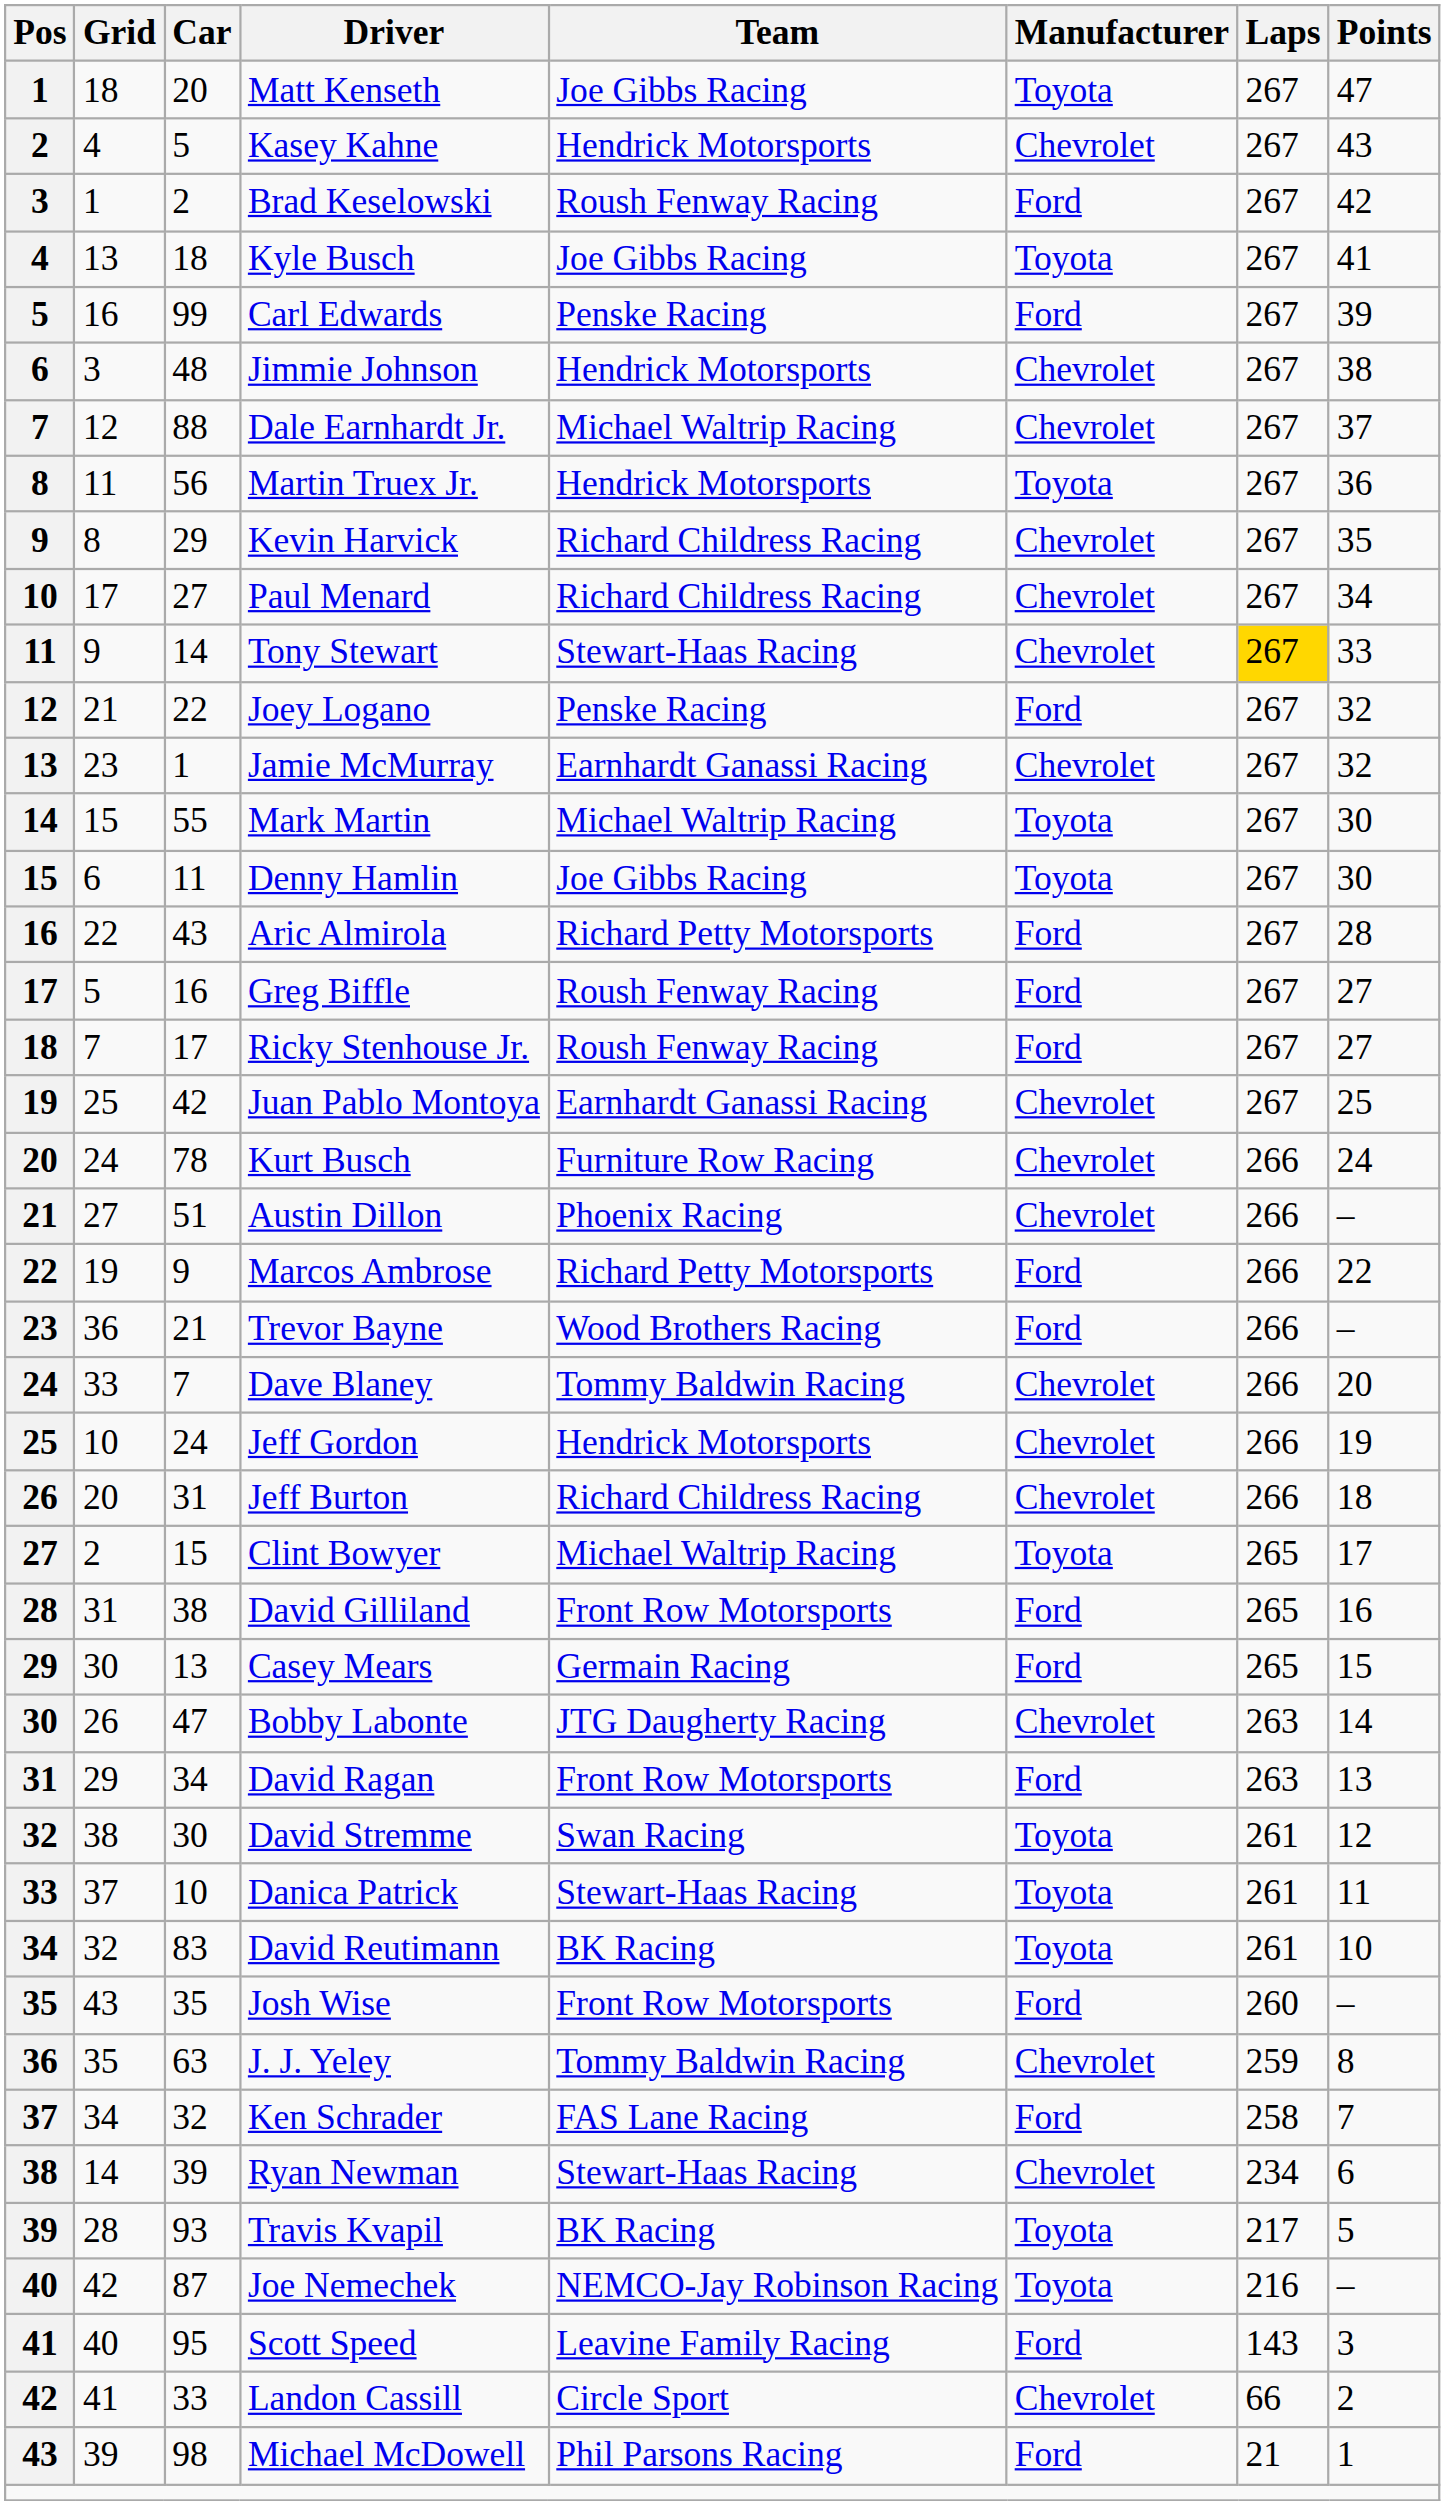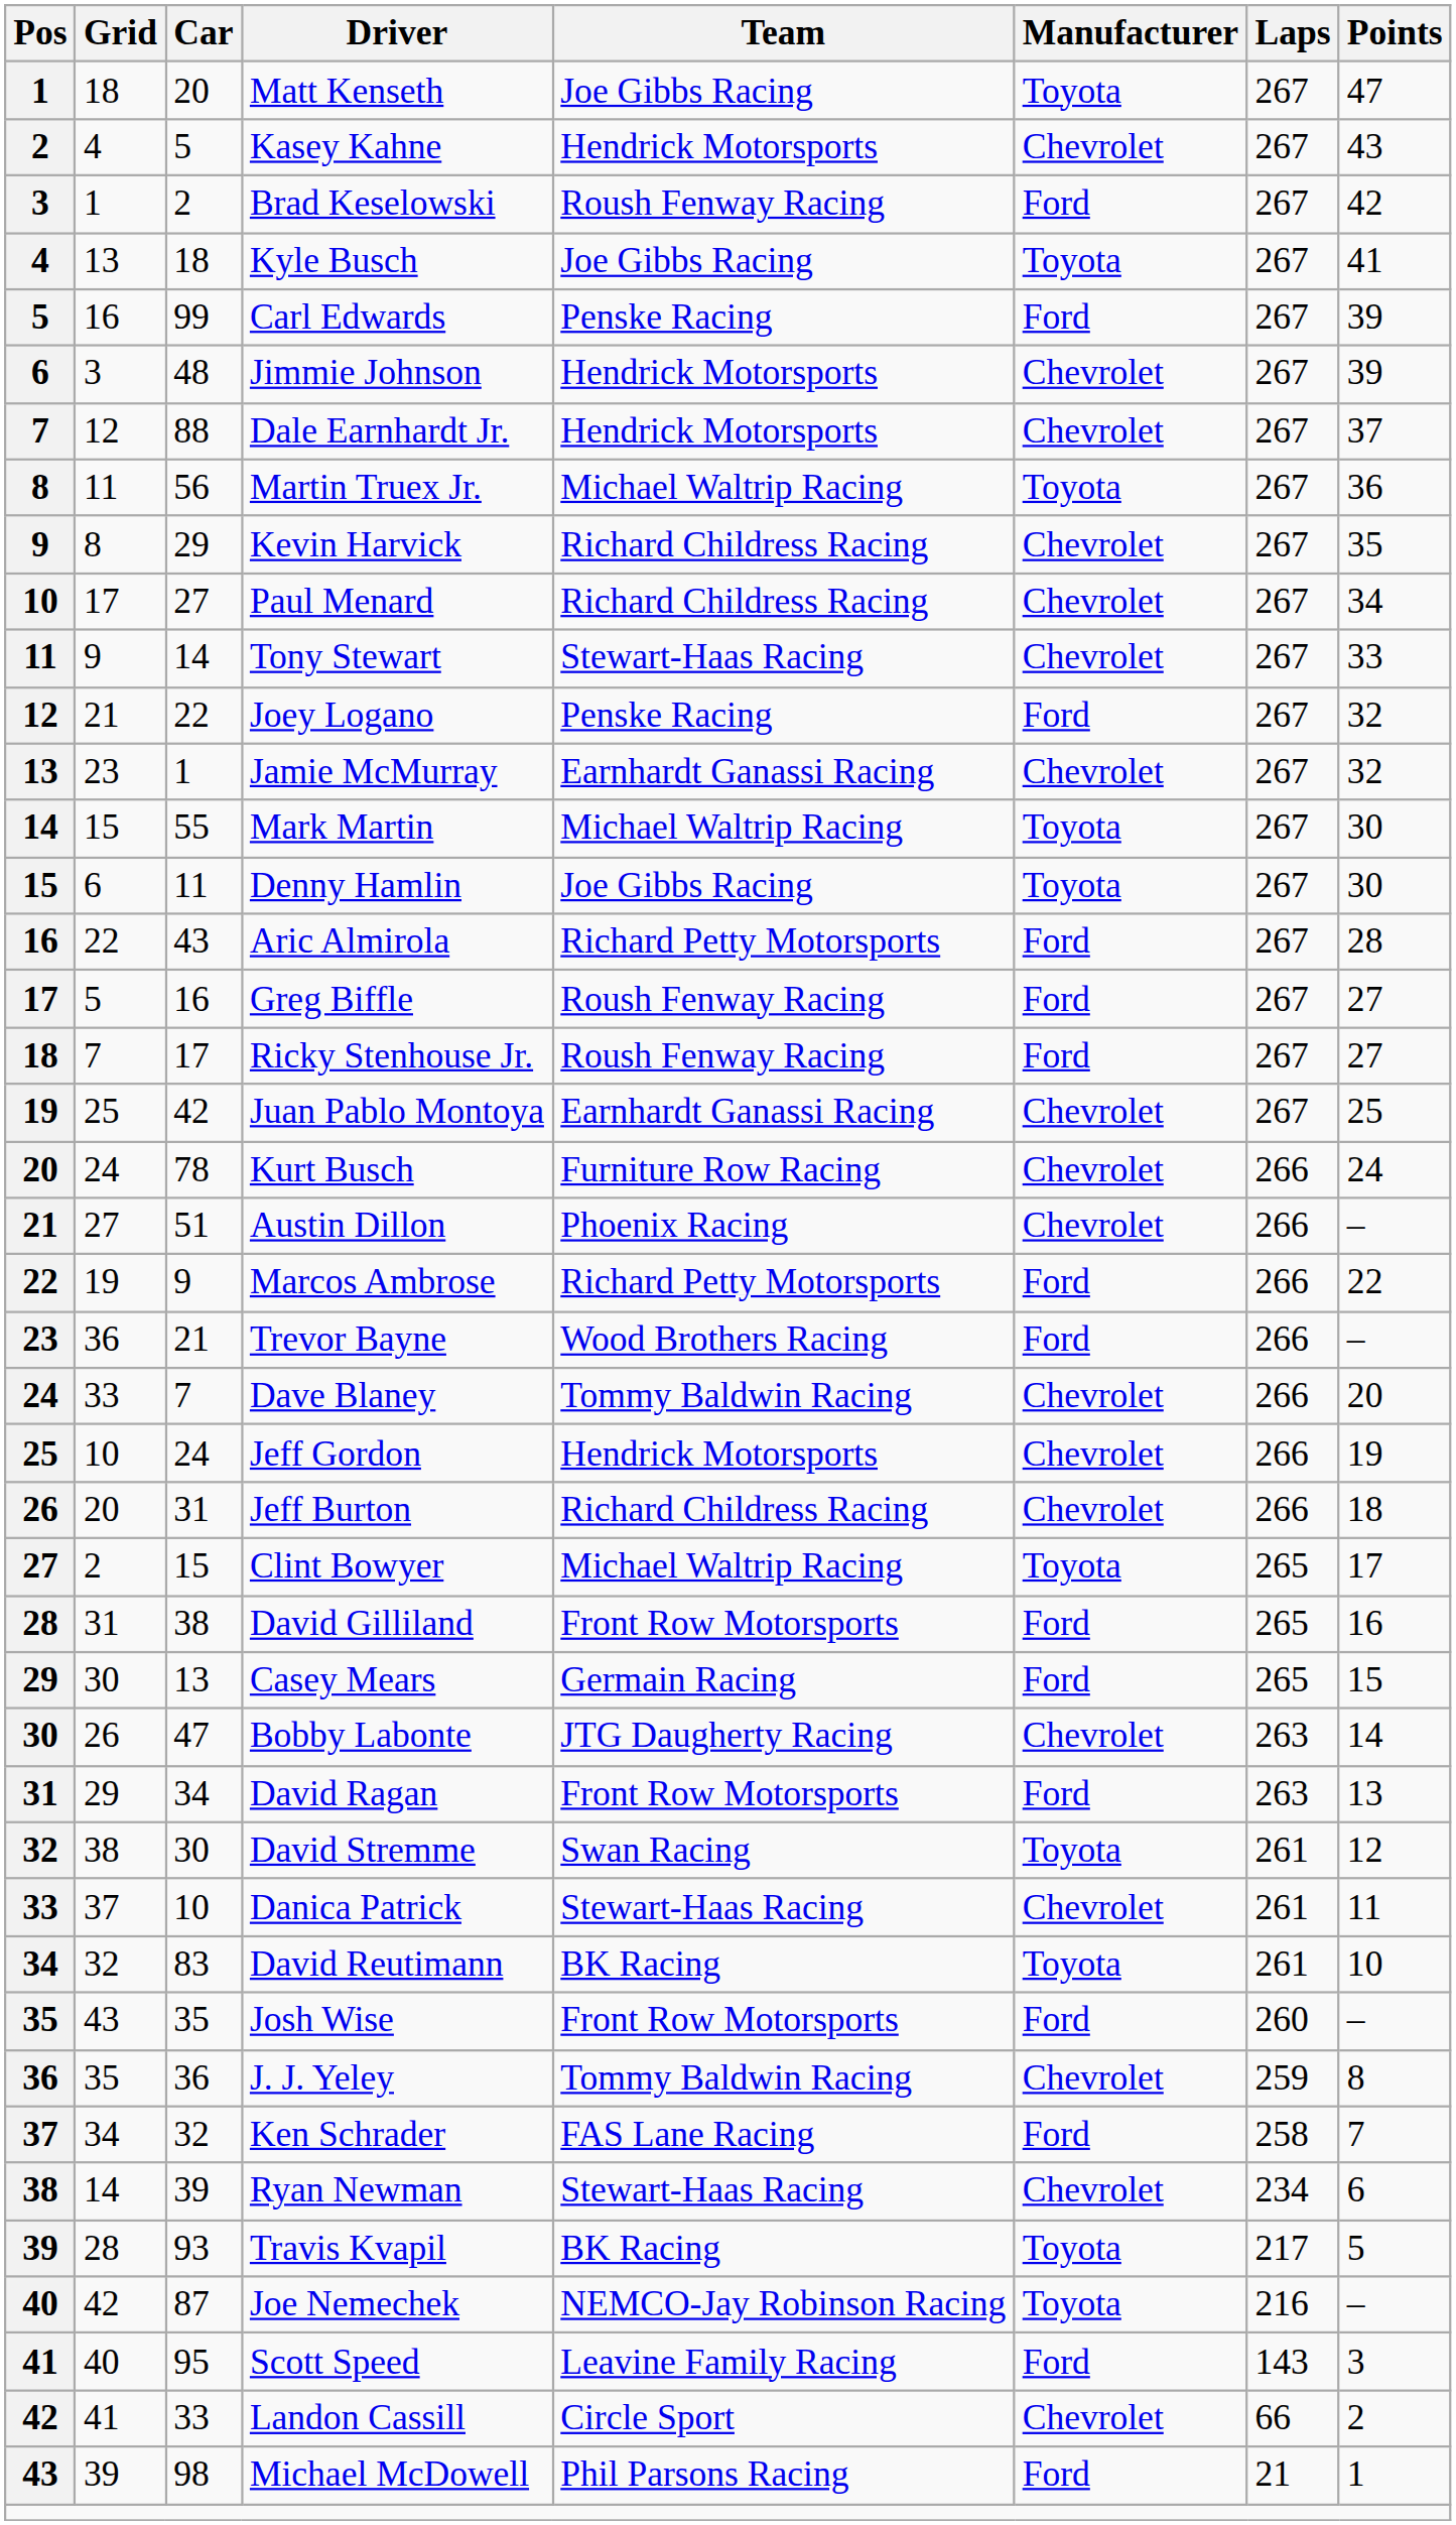Jimmie Johnson | Points: 38 -> 39
Dale Earnhardt Jr. | Team: Michael Waltrip Racing -> Hendrick Motorsports
Martin Truex Jr. | Team: Hendrick Motorsports -> Michael Waltrip Racing
Tony Stewart | Laps: gold background -> no background
Danica Patrick | Manufacturer: Toyota -> Chevrolet
J. J. Yeley | Car: 63 -> 36
